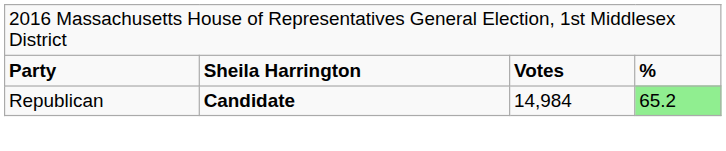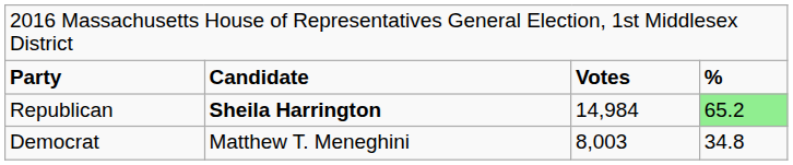Party | column 2: Sheila Harrington -> Candidate
Republican | column 2: Candidate -> Sheila Harrington
+ row: Democrat | Matthew T. Meneghini | 8,003 | 34.8
